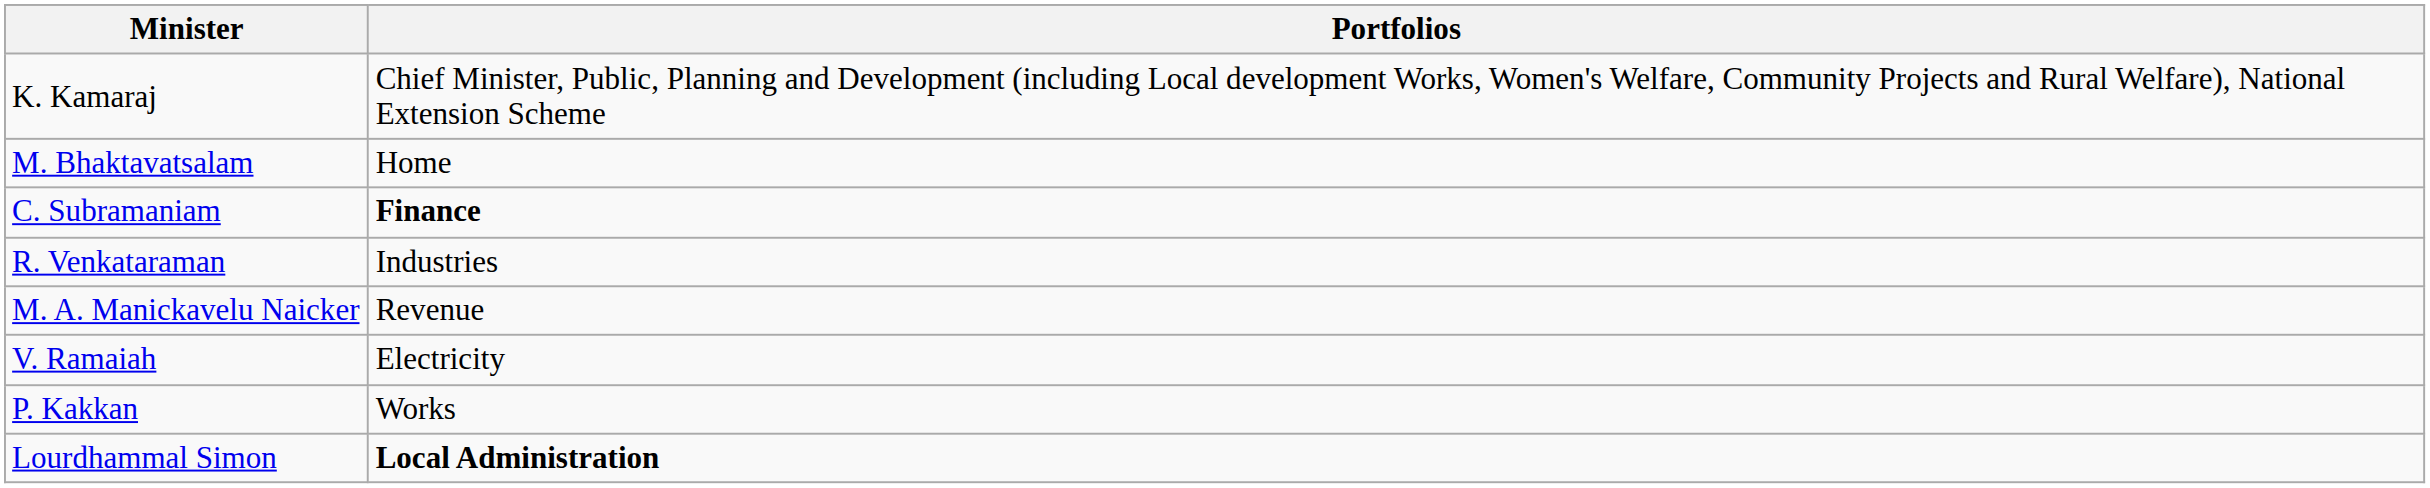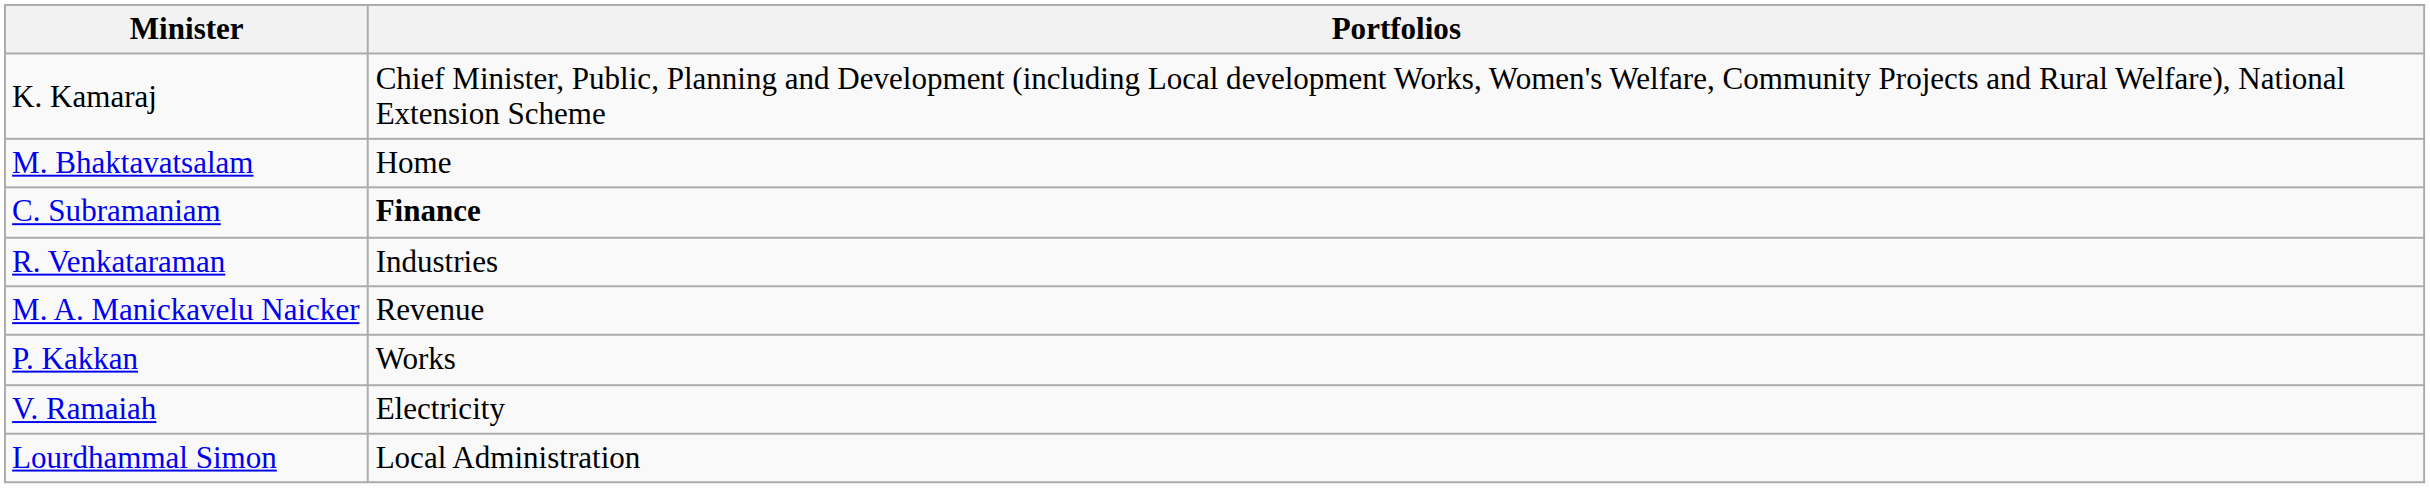rows swapped: P. Kakkan <-> V. Ramaiah
Lourdhammal Simon | Portfolios: bold -> normal
